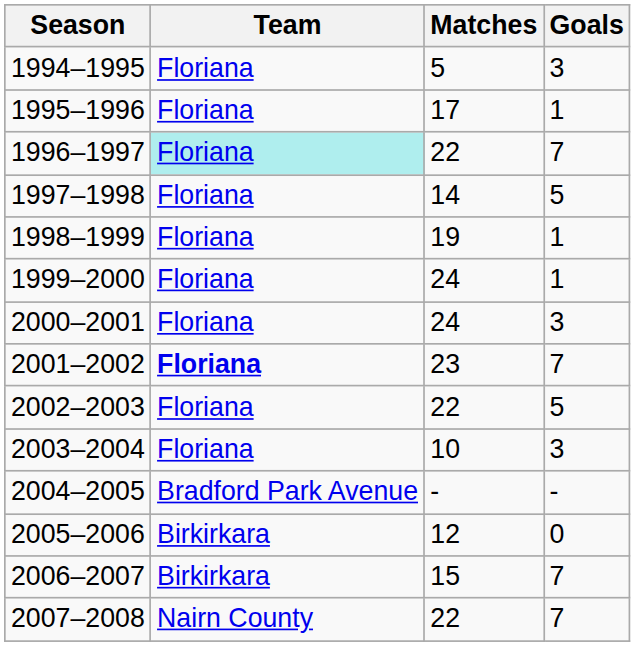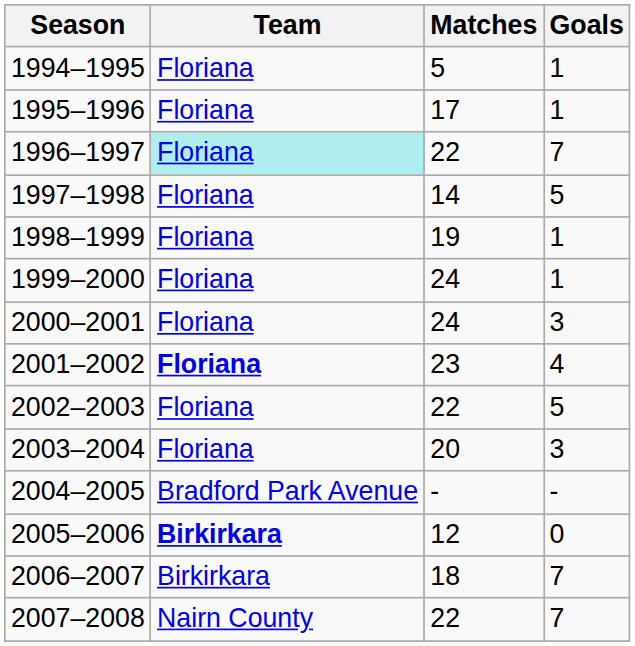1994–1995 | Goals: 3 -> 1
2001–2002 | Goals: 7 -> 4
2003–2004 | Matches: 10 -> 20
2005–2006 | Team: normal -> bold
2006–2007 | Matches: 15 -> 18
